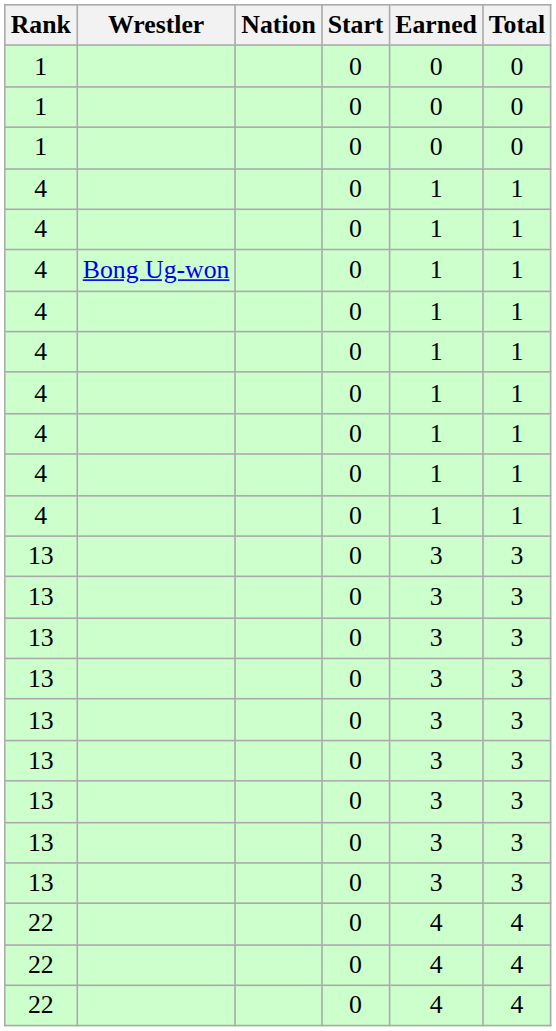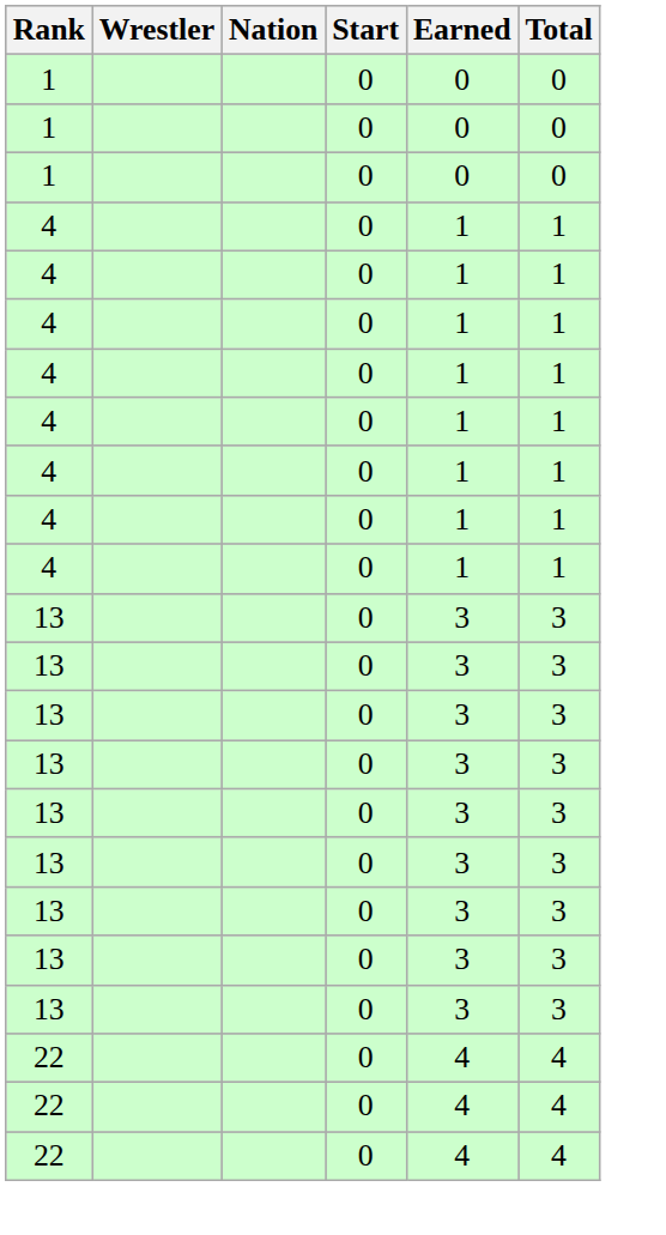- row: 4 | Bong Ug-won | 0 | 1 | 1
